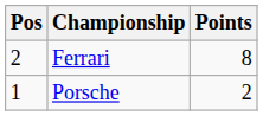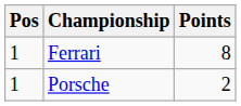Ferrari | Pos: 2 -> 1
